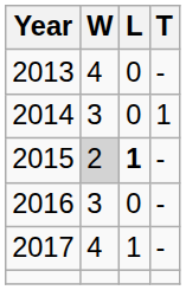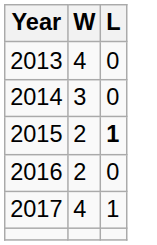- column: T | - | 1 | - | - | -
2015 | W: lightgrey background -> no background
2016 | W: 3 -> 2
